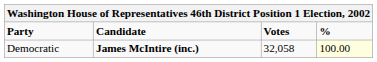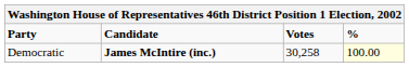Democratic | Votes: 32,058 -> 30,258
